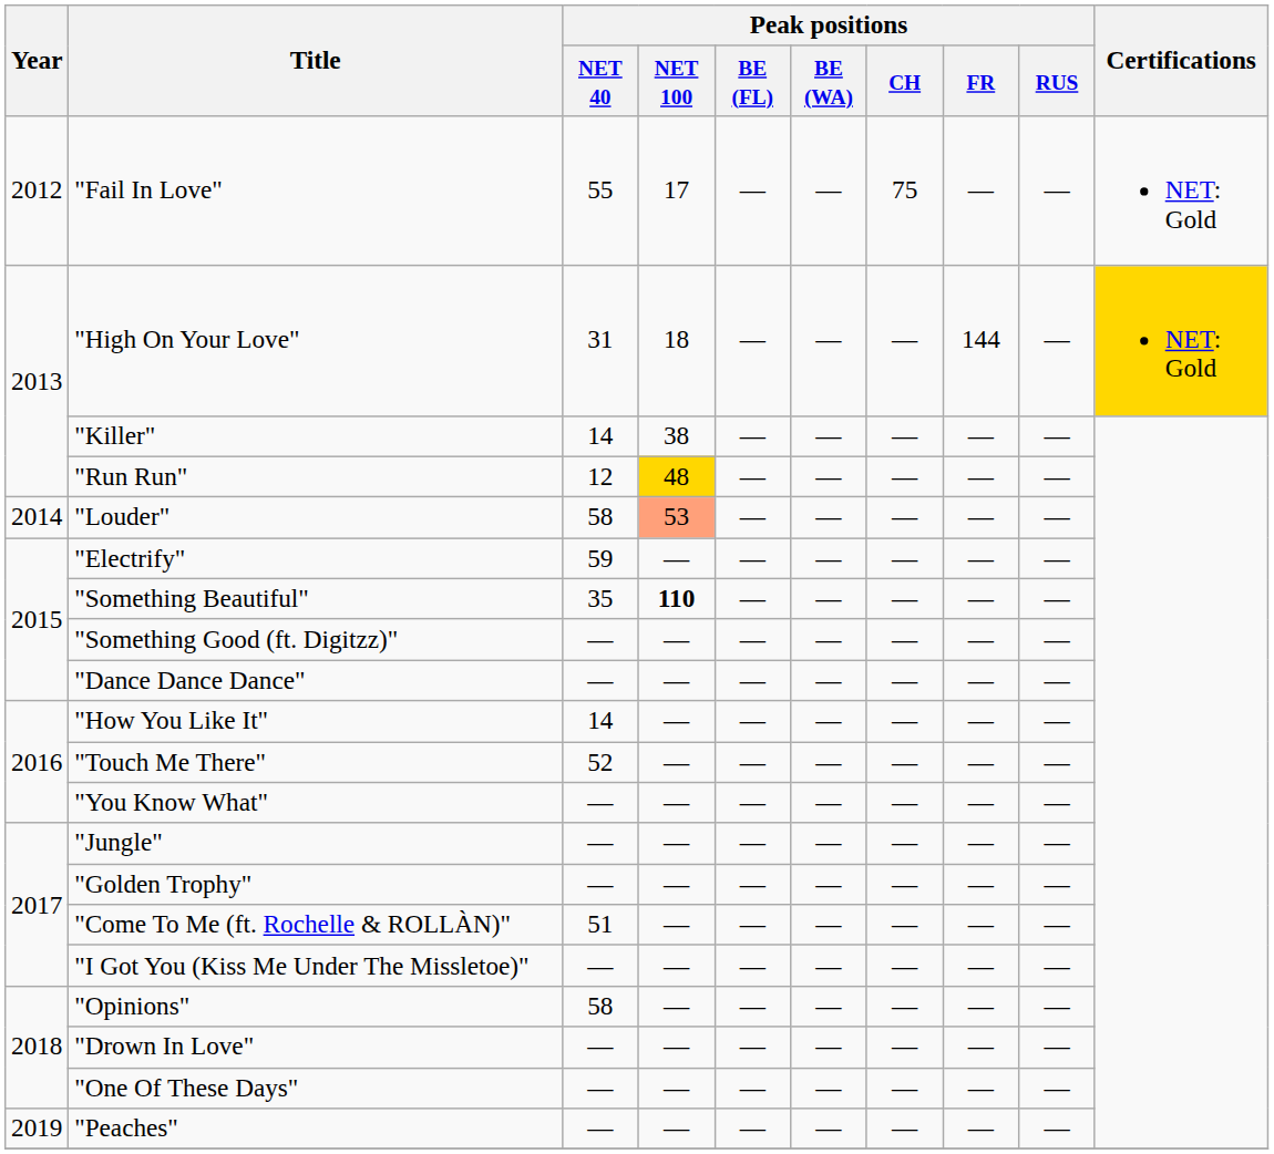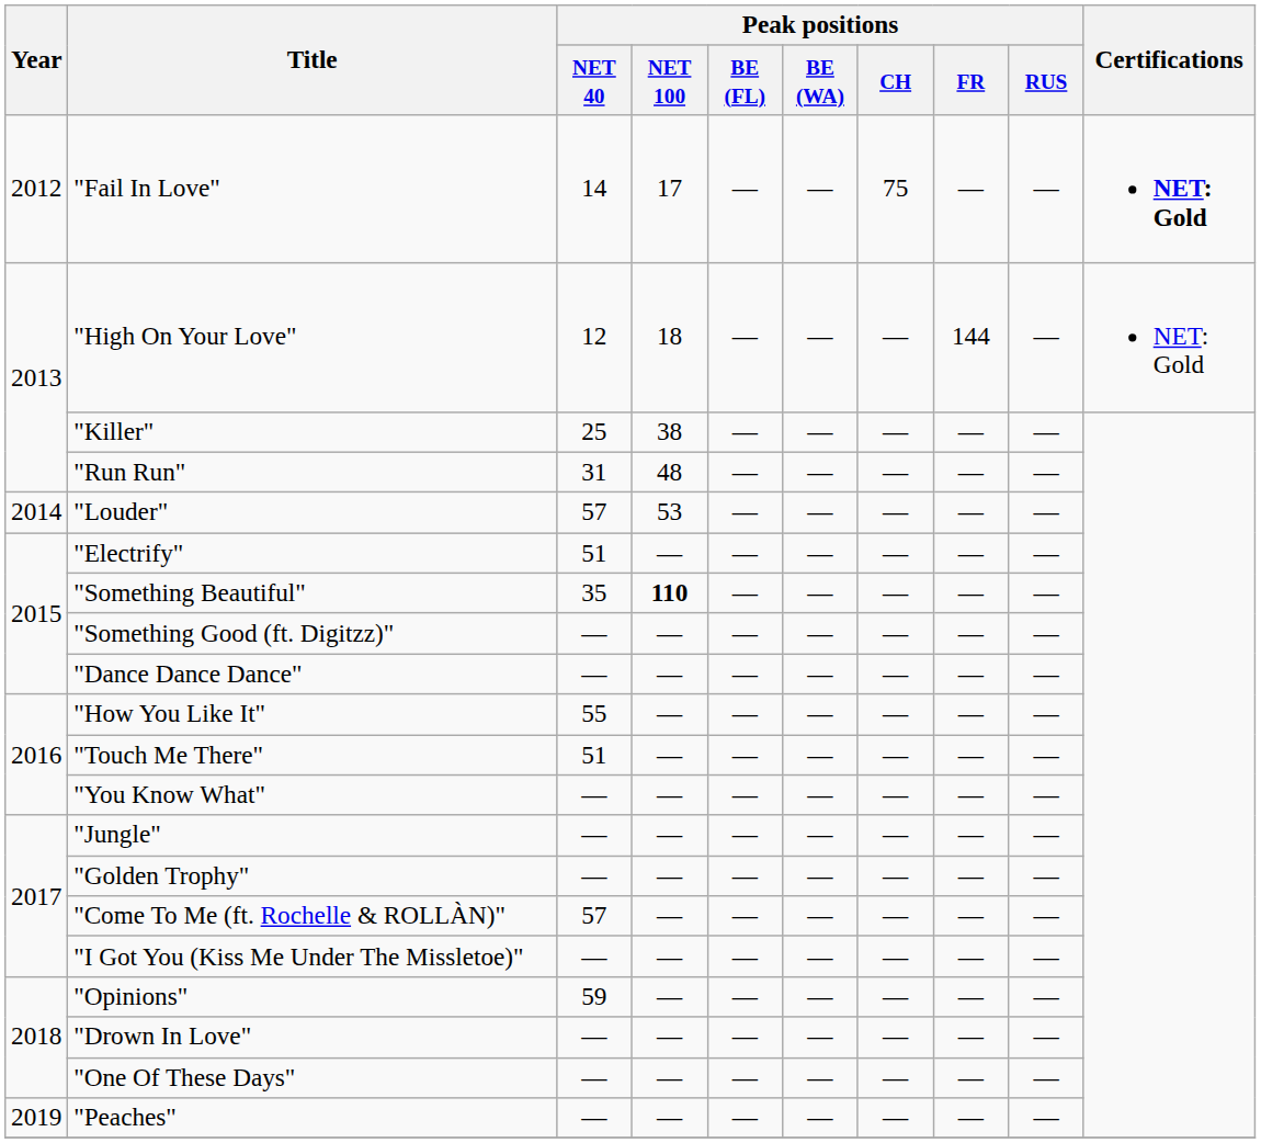"Fail In Love" | Peak positions / NET 40: 55 -> 14
"Fail In Love" | Certifications: normal -> bold
"High On Your Love" | Peak positions / NET 40: 31 -> 12
"High On Your Love" | Certifications: gold background -> no background
"Killer" | Peak positions / NET 40: 14 -> 25
"Run Run" | Peak positions / NET 40: 12 -> 31
"Run Run" | Peak positions / NET 100: gold background -> no background
"Louder" | Peak positions / NET 40: 58 -> 57
"Louder" | Peak positions / NET 100: lightsalmon background -> no background
"Electrify" | Peak positions / NET 40: 59 -> 51
"How You Like It" | Peak positions / NET 40: 14 -> 55
"Touch Me There" | Peak positions / NET 40: 52 -> 51
"Come To Me (ft. Rochelle & ROLLÀN)" | Peak positions / NET 40: 51 -> 57
"Opinions" | Peak positions / NET 40: 58 -> 59
